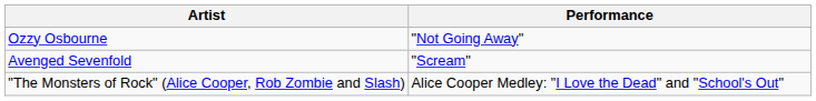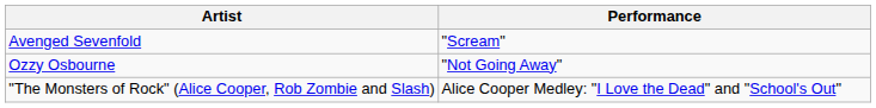rows swapped: Ozzy Osbourne <-> Avenged Sevenfold
